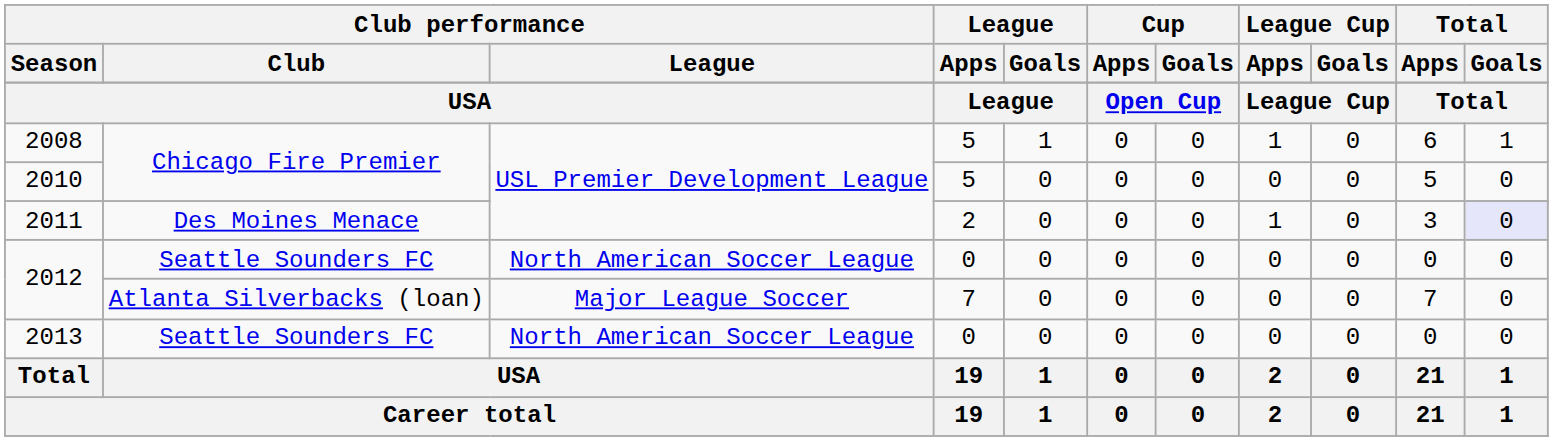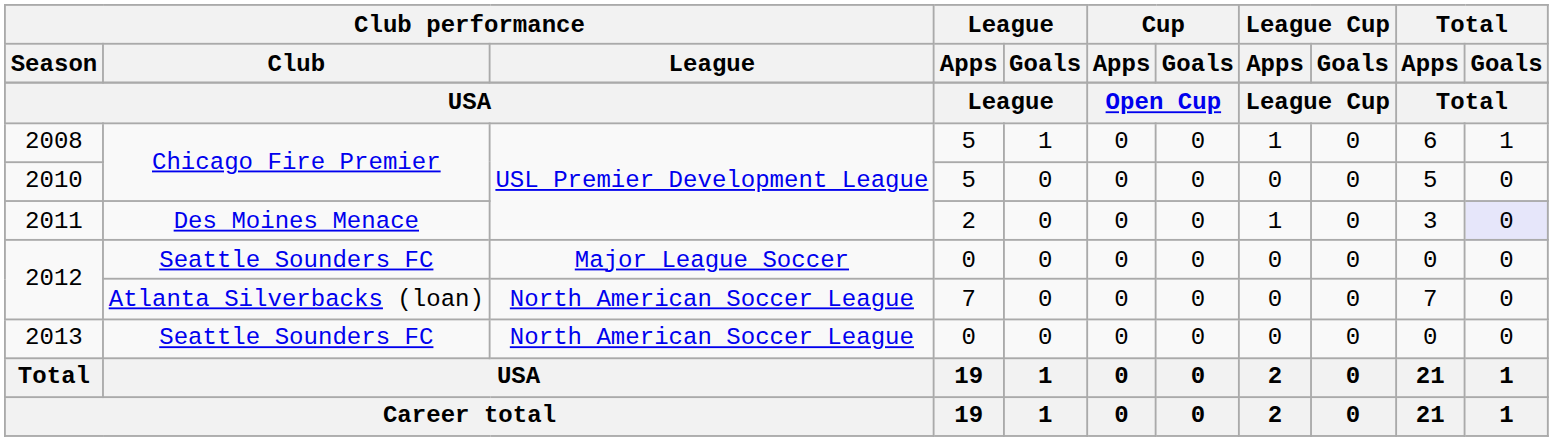2012 / Seattle Sounders FC | Club performance / League: North American Soccer League -> Major League Soccer
2012 / Atlanta Silverbacks (loan) | Club performance / League: Major League Soccer -> North American Soccer League
